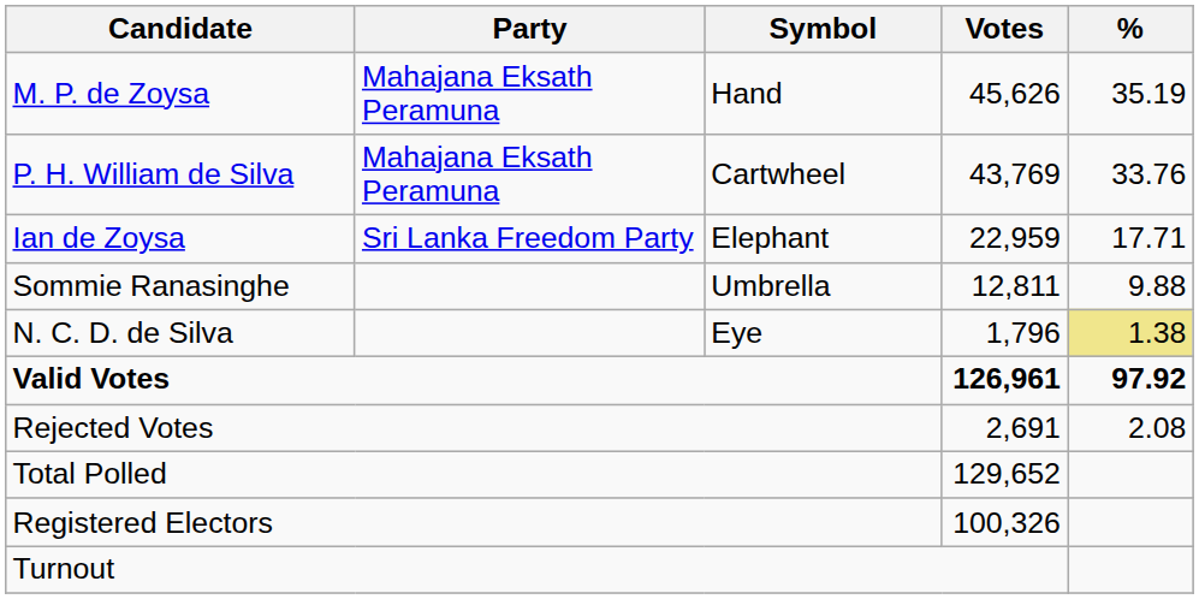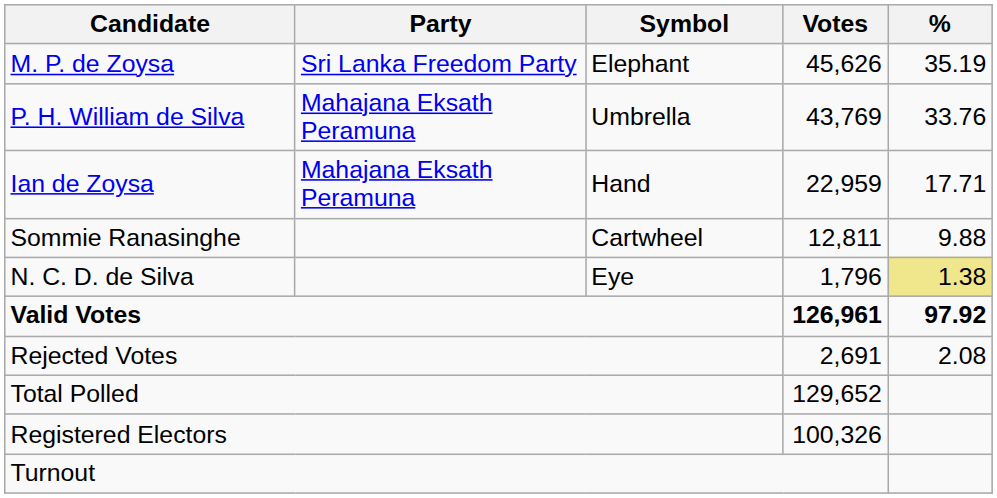M. P. de Zoysa | Party: Mahajana Eksath Peramuna -> Sri Lanka Freedom Party
M. P. de Zoysa | Symbol: Hand -> Elephant
P. H. William de Silva | Symbol: Cartwheel -> Umbrella
Ian de Zoysa | Party: Sri Lanka Freedom Party -> Mahajana Eksath Peramuna
Ian de Zoysa | Symbol: Elephant -> Hand
Sommie Ranasinghe | Symbol: Umbrella -> Cartwheel
